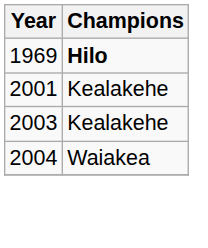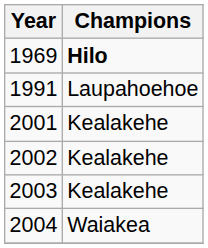+ row: 1991 | Laupahoehoe
+ row: 2002 | Kealakehe
